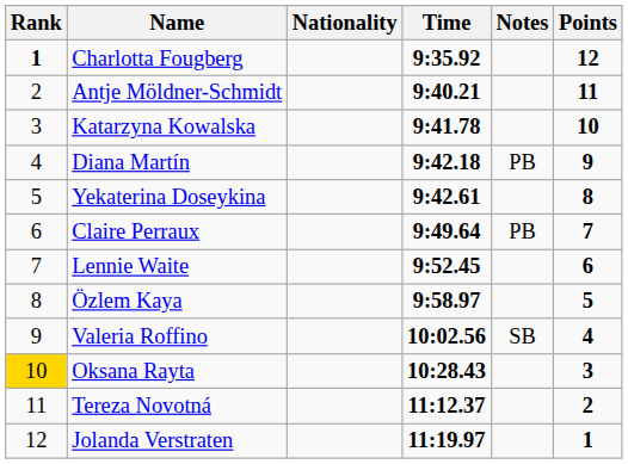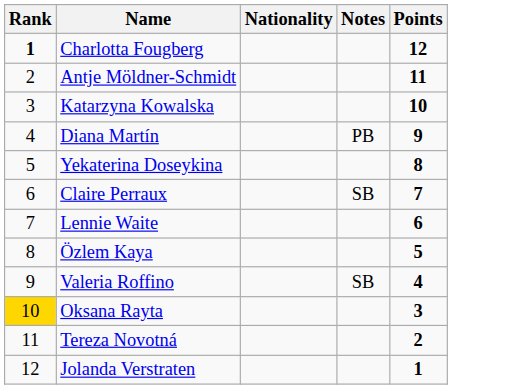- column: Time | 9:35.92 | 9:40.21 | 9:41.78 | 9:42.18 | 9:42.61 | 9:49.64 | 9:52.45 | 9:58.97 | 10:02.56 | 10:28.43 | 11:12.37 | 11:19.97
Claire Perraux | Notes: PB -> SB
